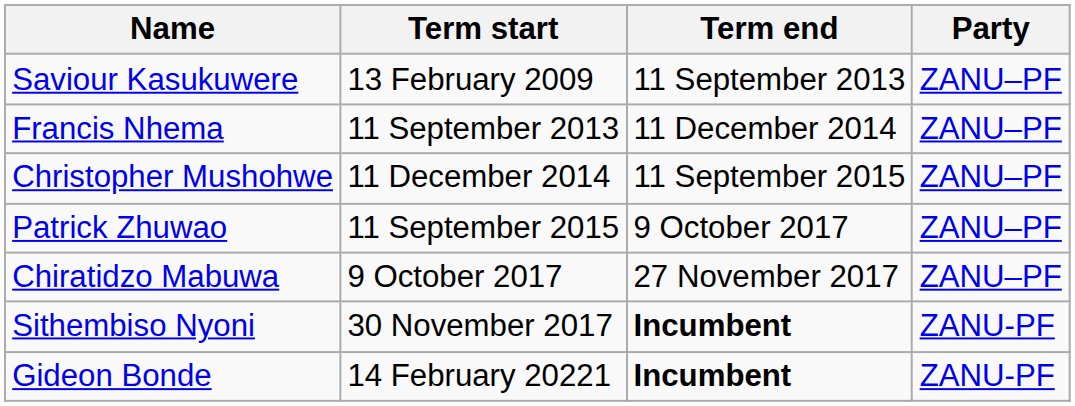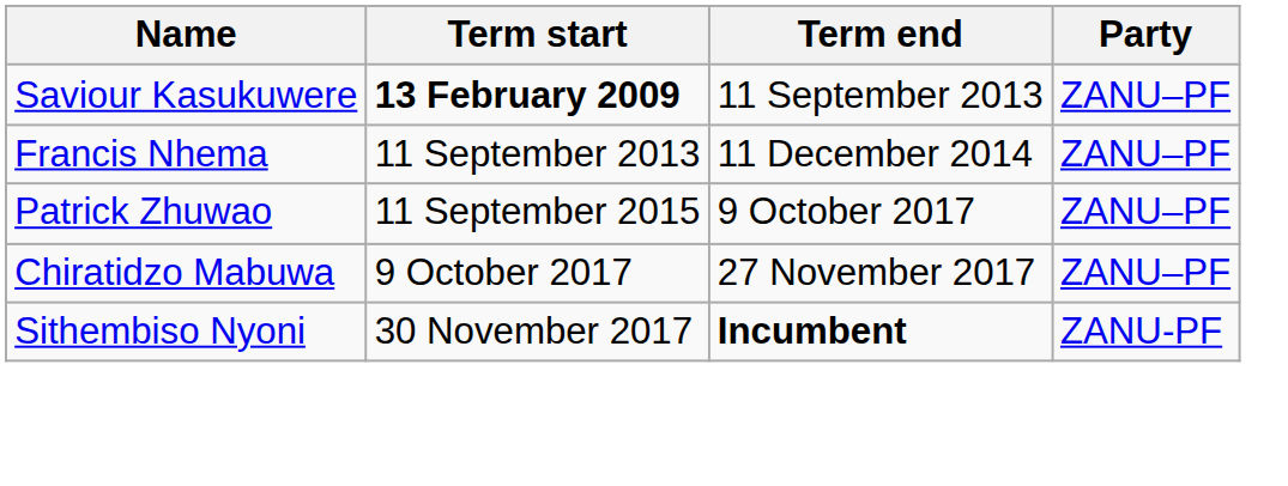Saviour Kasukuwere | Term start: normal -> bold
- row: Christopher Mushohwe | 11 December 2014 | 11 September 2015 | ZANU–PF
- row: Gideon Bonde | 14 February 20221 | Incumbent | ZANU-PF
